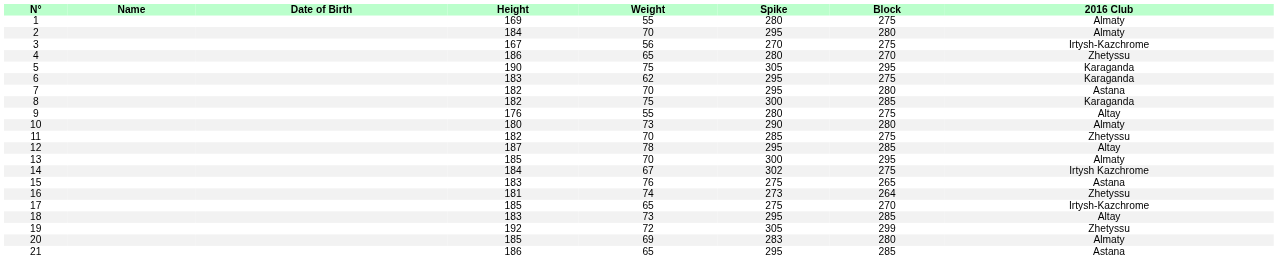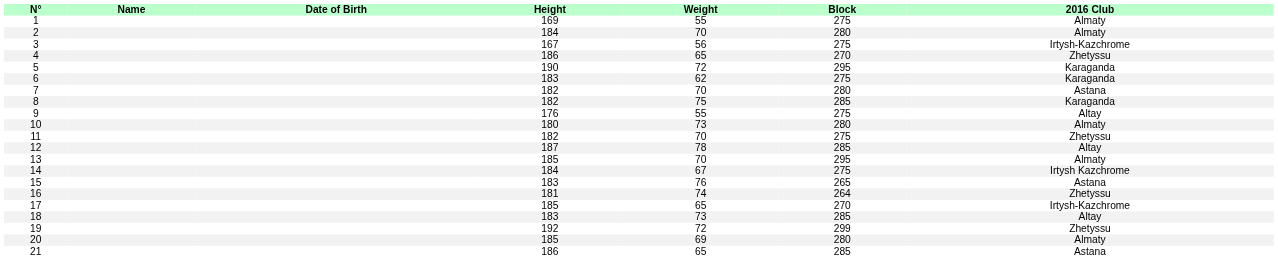- column: Spike | 280 | 295 | 270 | 280 | 305 | 295 | 295 | 300 | 280 | 290 | 285 | 295 | 300 | 302 | 275 | 273 | 275 | 295 | 305 | 283 | 295
5 | Weight: 75 -> 72
